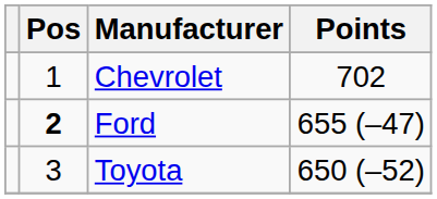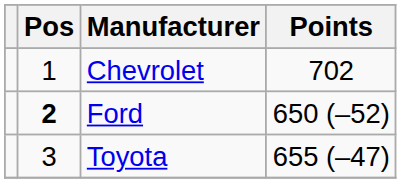Ford | Points: 655 (–47) -> 650 (–52)
Toyota | Points: 650 (–52) -> 655 (–47)
